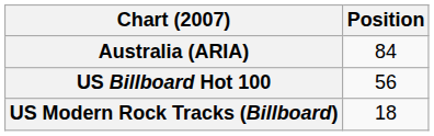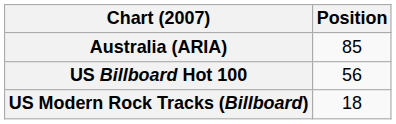Australia (ARIA) | Position: 84 -> 85
